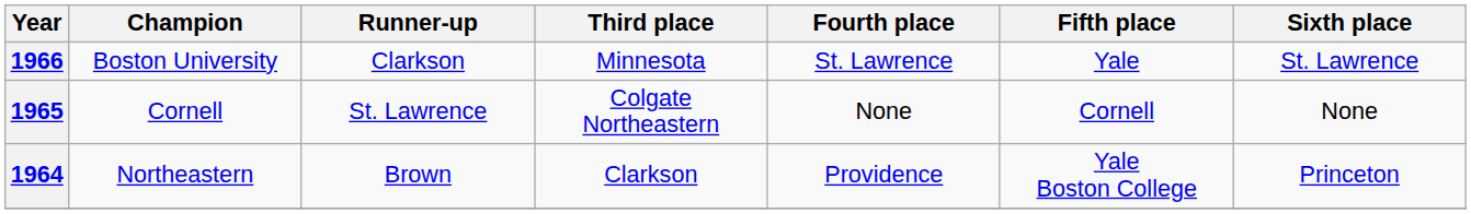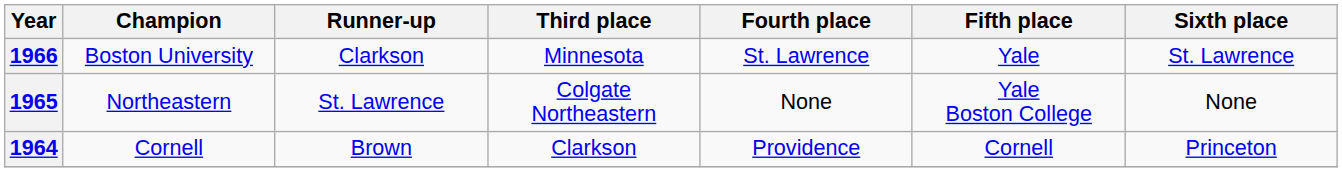1965 | Champion: Cornell -> Northeastern
1965 | Fifth place: Cornell -> Yale Boston College
1964 | Champion: Northeastern -> Cornell
1964 | Fifth place: Yale Boston College -> Cornell
